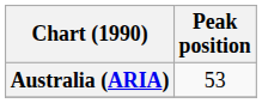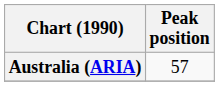Australia (ARIA) | Peak position: 53 -> 57
